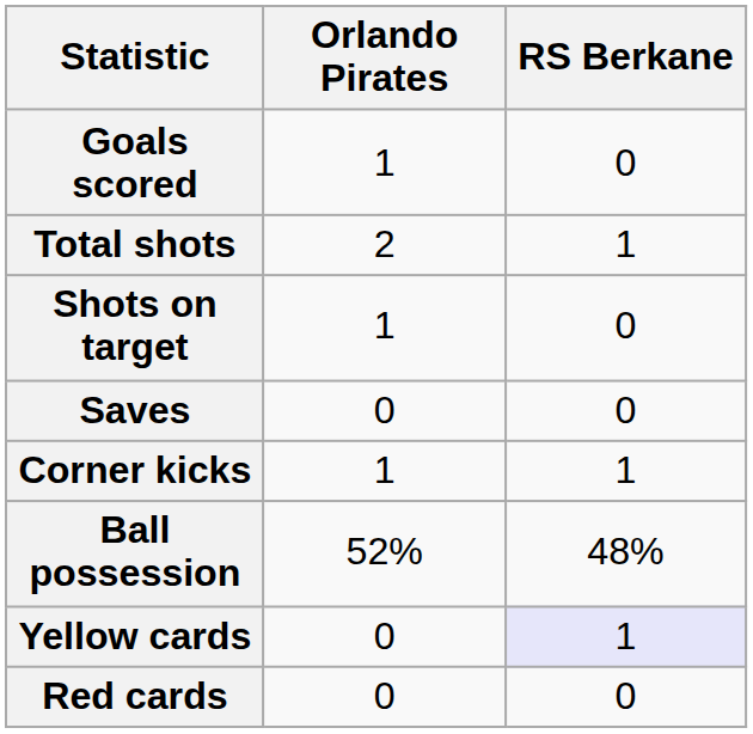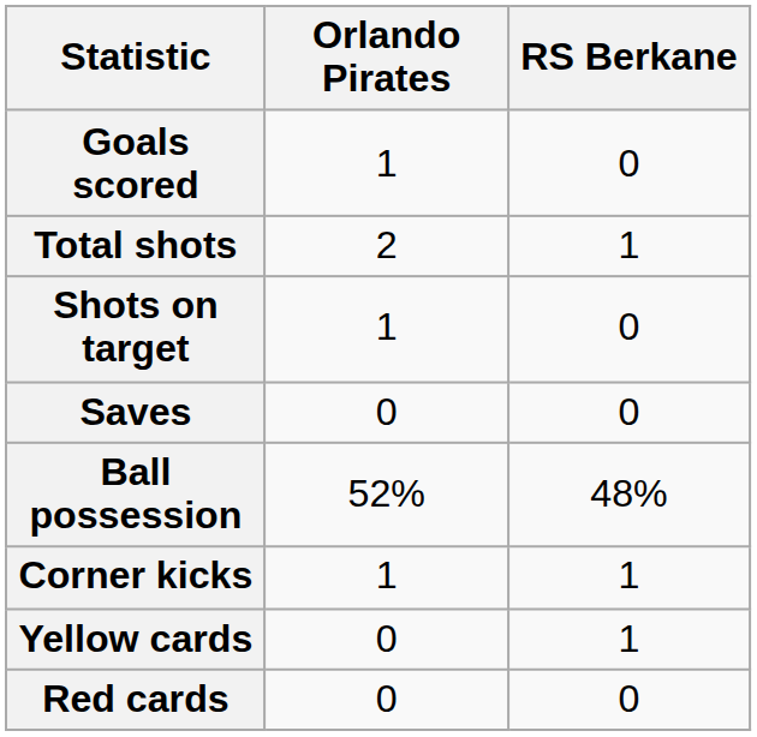rows swapped: Ball possession <-> Corner kicks
Yellow cards | RS Berkane: lavender background -> no background
